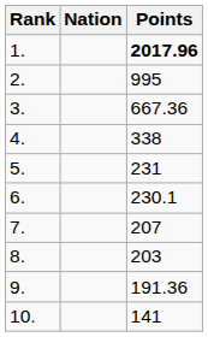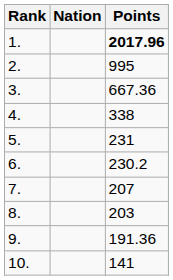6. | Points: 230.1 -> 230.2
